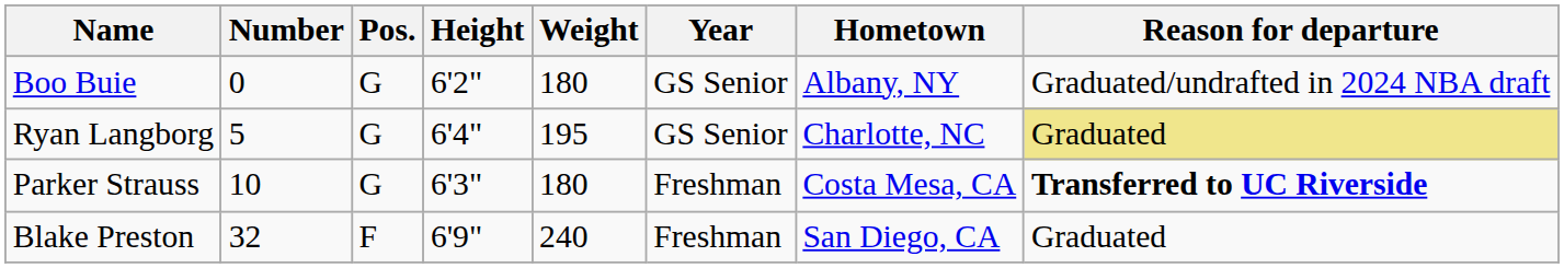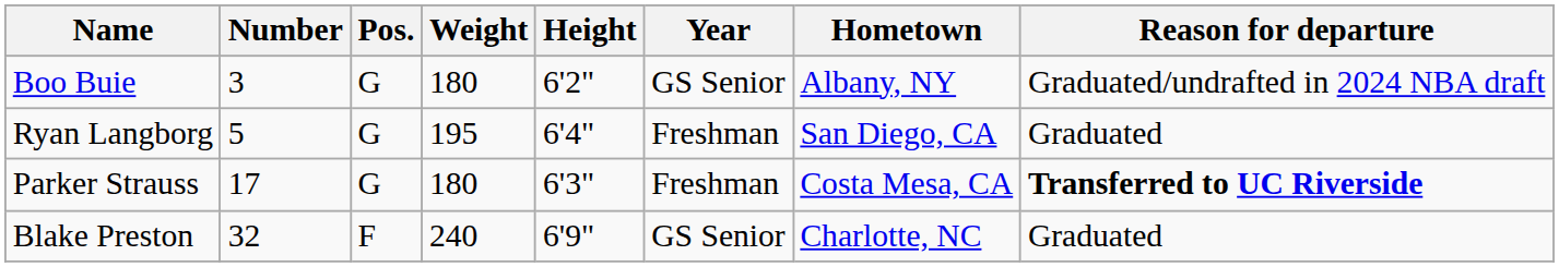columns swapped: Height <-> Weight
Boo Buie | Number: 0 -> 3
Ryan Langborg | Year: GS Senior -> Freshman
Ryan Langborg | Hometown: Charlotte, NC -> San Diego, CA
Ryan Langborg | Reason for departure: khaki background -> no background
Parker Strauss | Number: 10 -> 17
Blake Preston | Year: Freshman -> GS Senior
Blake Preston | Hometown: San Diego, CA -> Charlotte, NC
